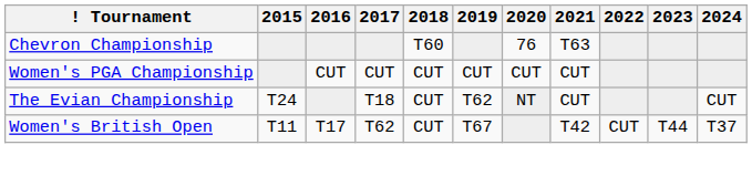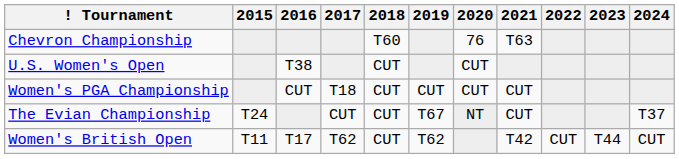+ row: U.S. Women's Open | T38 | CUT | CUT
Women's PGA Championship | 2017: CUT -> T18
The Evian Championship | 2017: T18 -> CUT
The Evian Championship | 2019: T62 -> T67
The Evian Championship | 2024: CUT -> T37
Women's British Open | 2019: T67 -> T62
Women's British Open | 2024: T37 -> CUT
